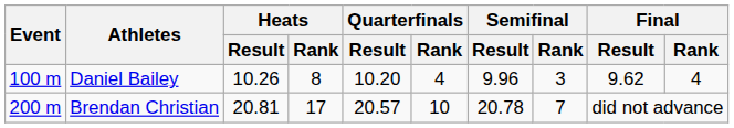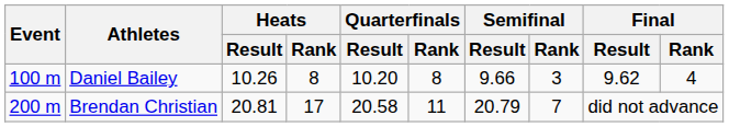Daniel Bailey | Quarterfinals / Rank: 4 -> 8
Daniel Bailey | Semifinal / Result: 9.96 -> 9.66
Brendan Christian | Quarterfinals / Result: 20.57 -> 20.58
Brendan Christian | Quarterfinals / Rank: 10 -> 11
Brendan Christian | Semifinal / Result: 20.78 -> 20.79
